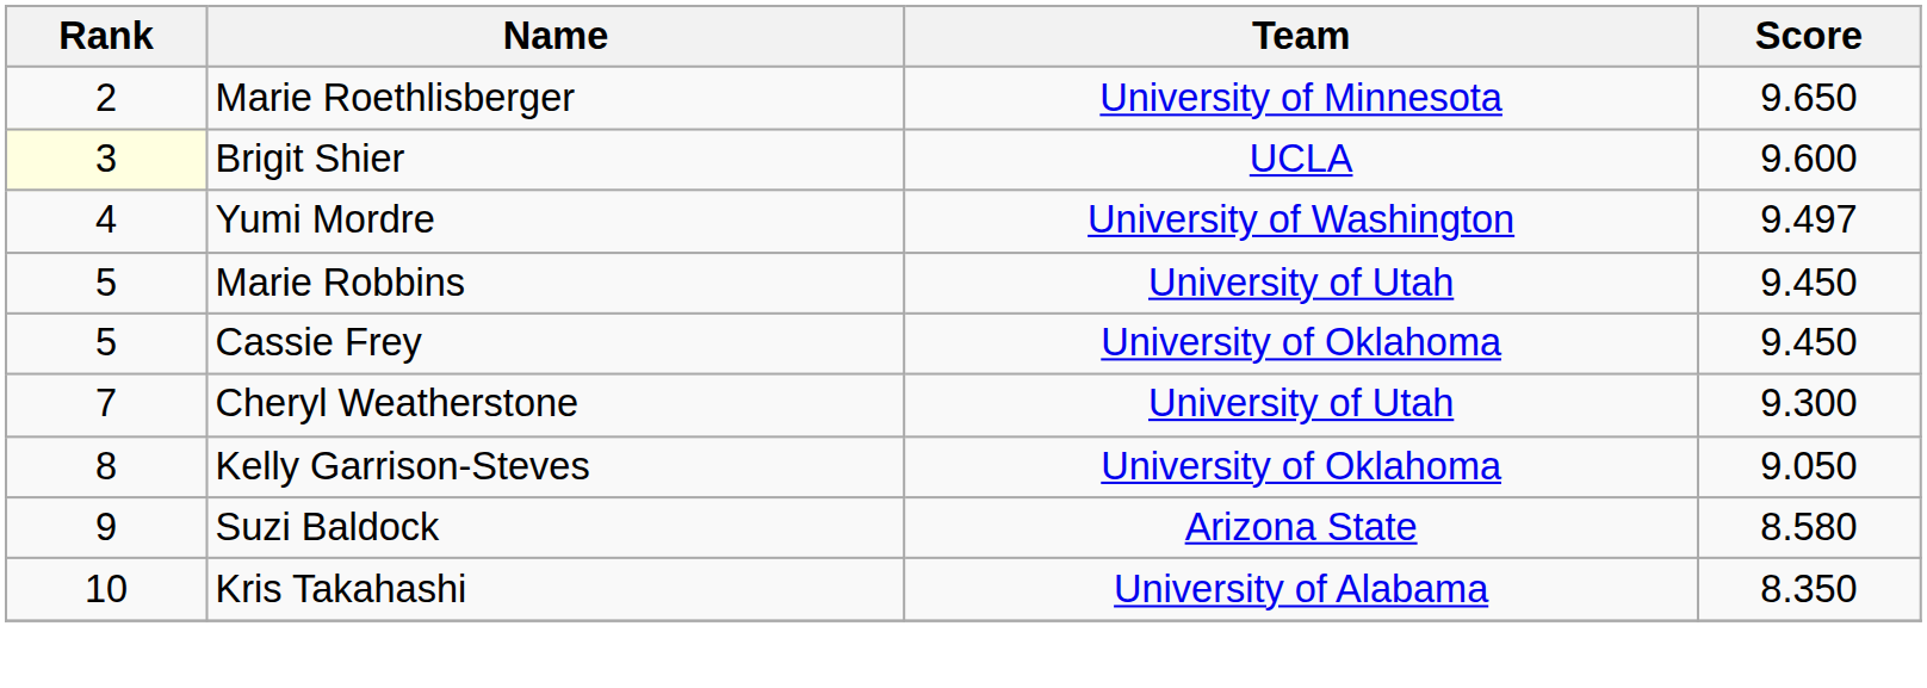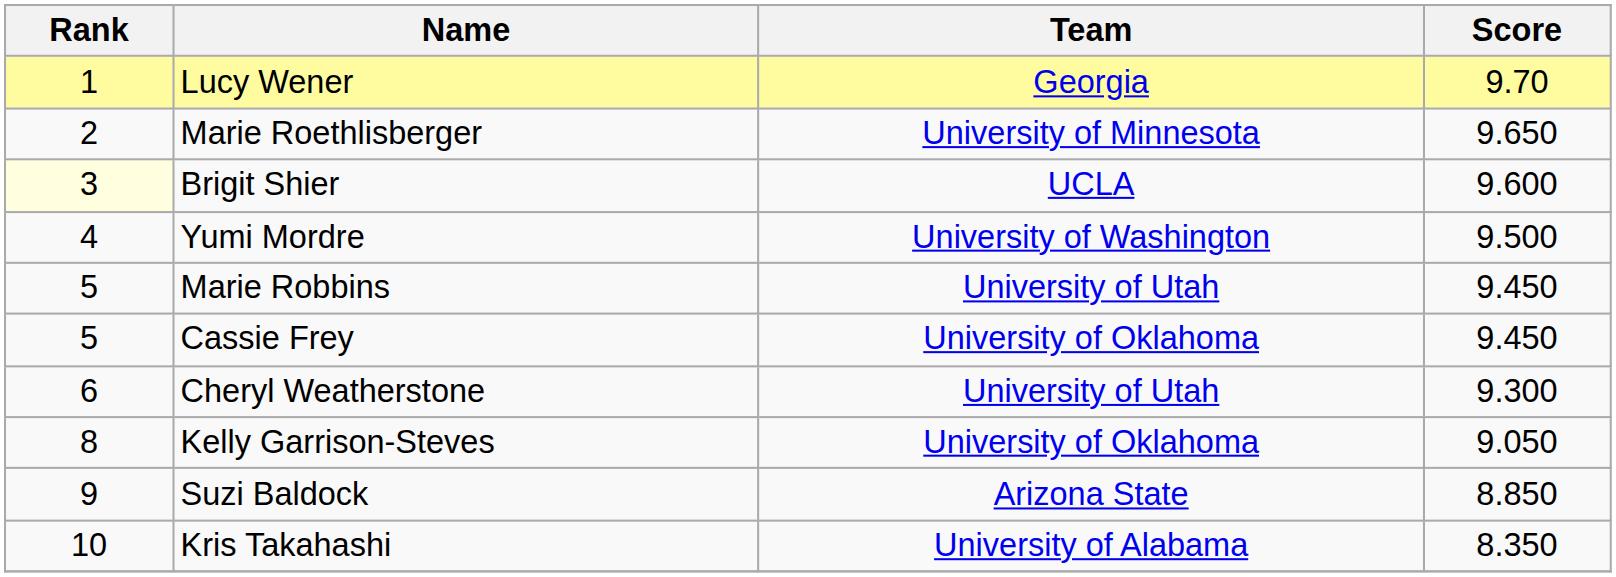+ row: 1 | Lucy Wener | Georgia | 9.70
Yumi Mordre | Score: 9.497 -> 9.500
Cheryl Weatherstone | Rank: 7 -> 6
Suzi Baldock | Score: 8.580 -> 8.850
